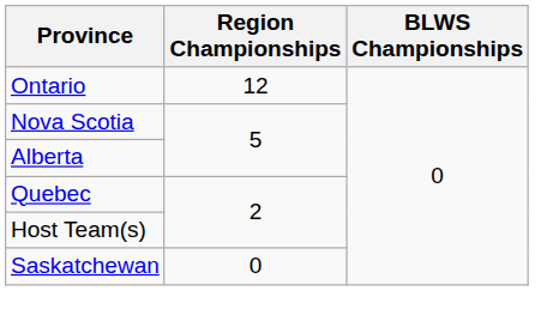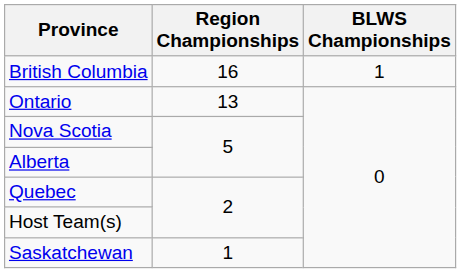+ row: British Columbia | 16 | 1
Ontario | Region Championships: 12 -> 13
Saskatchewan | Region Championships: 0 -> 1
